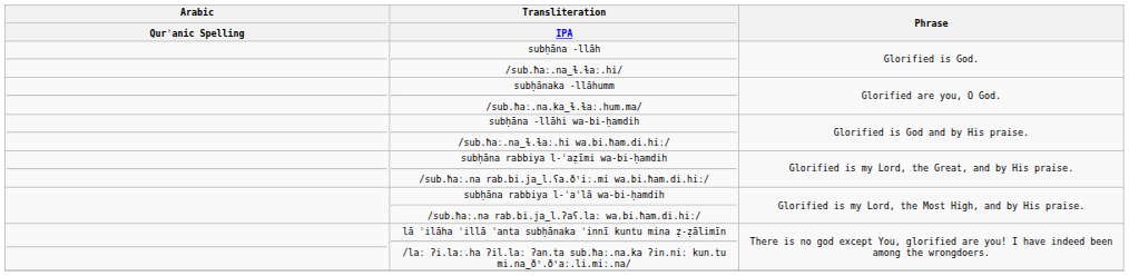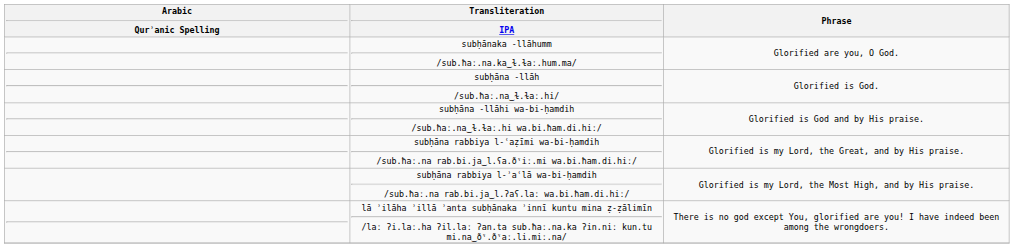rows swapped: subḥāna -llāh /sub.ħaː.na‿ɫ.ɫaː.hi/ <-> subḥānaka -llāhumm /sub.ħaː.na.ka‿ɫ.ɫaː.hum.ma/
